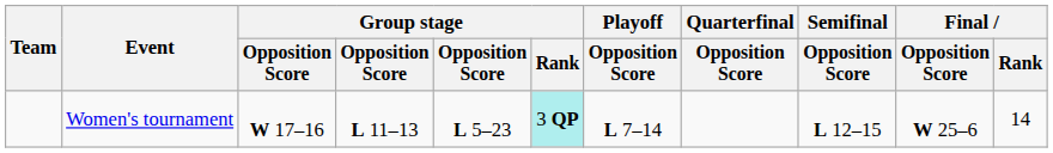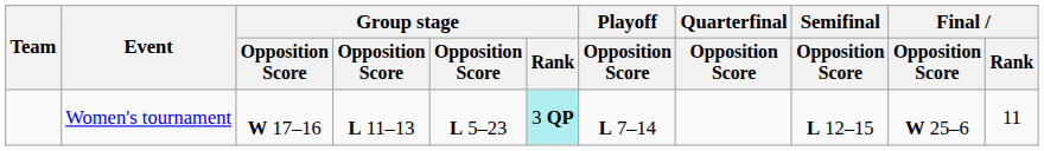Women's tournament | Final / Rank: 14 -> 11
